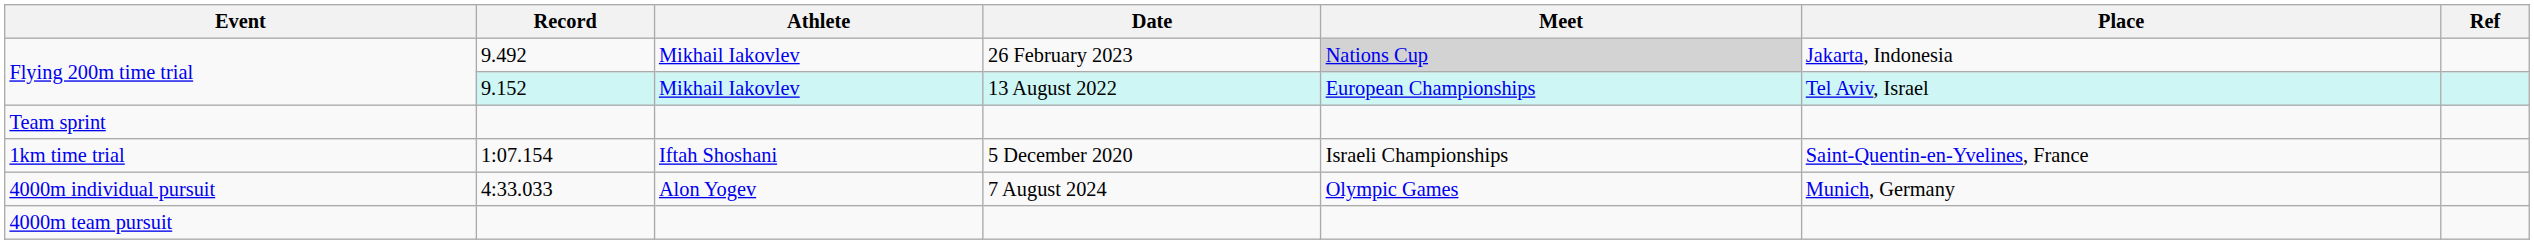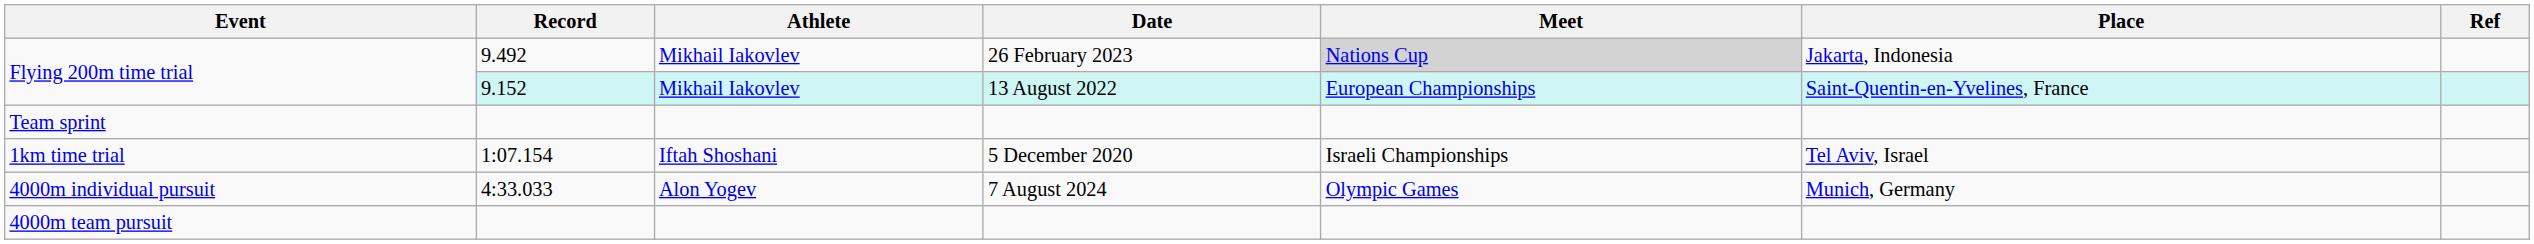Flying 200m time trial / 9.152 | Place: Tel Aviv, Israel -> Saint-Quentin-en-Yvelines, France
1km time trial | Place: Saint-Quentin-en-Yvelines, France -> Tel Aviv, Israel
